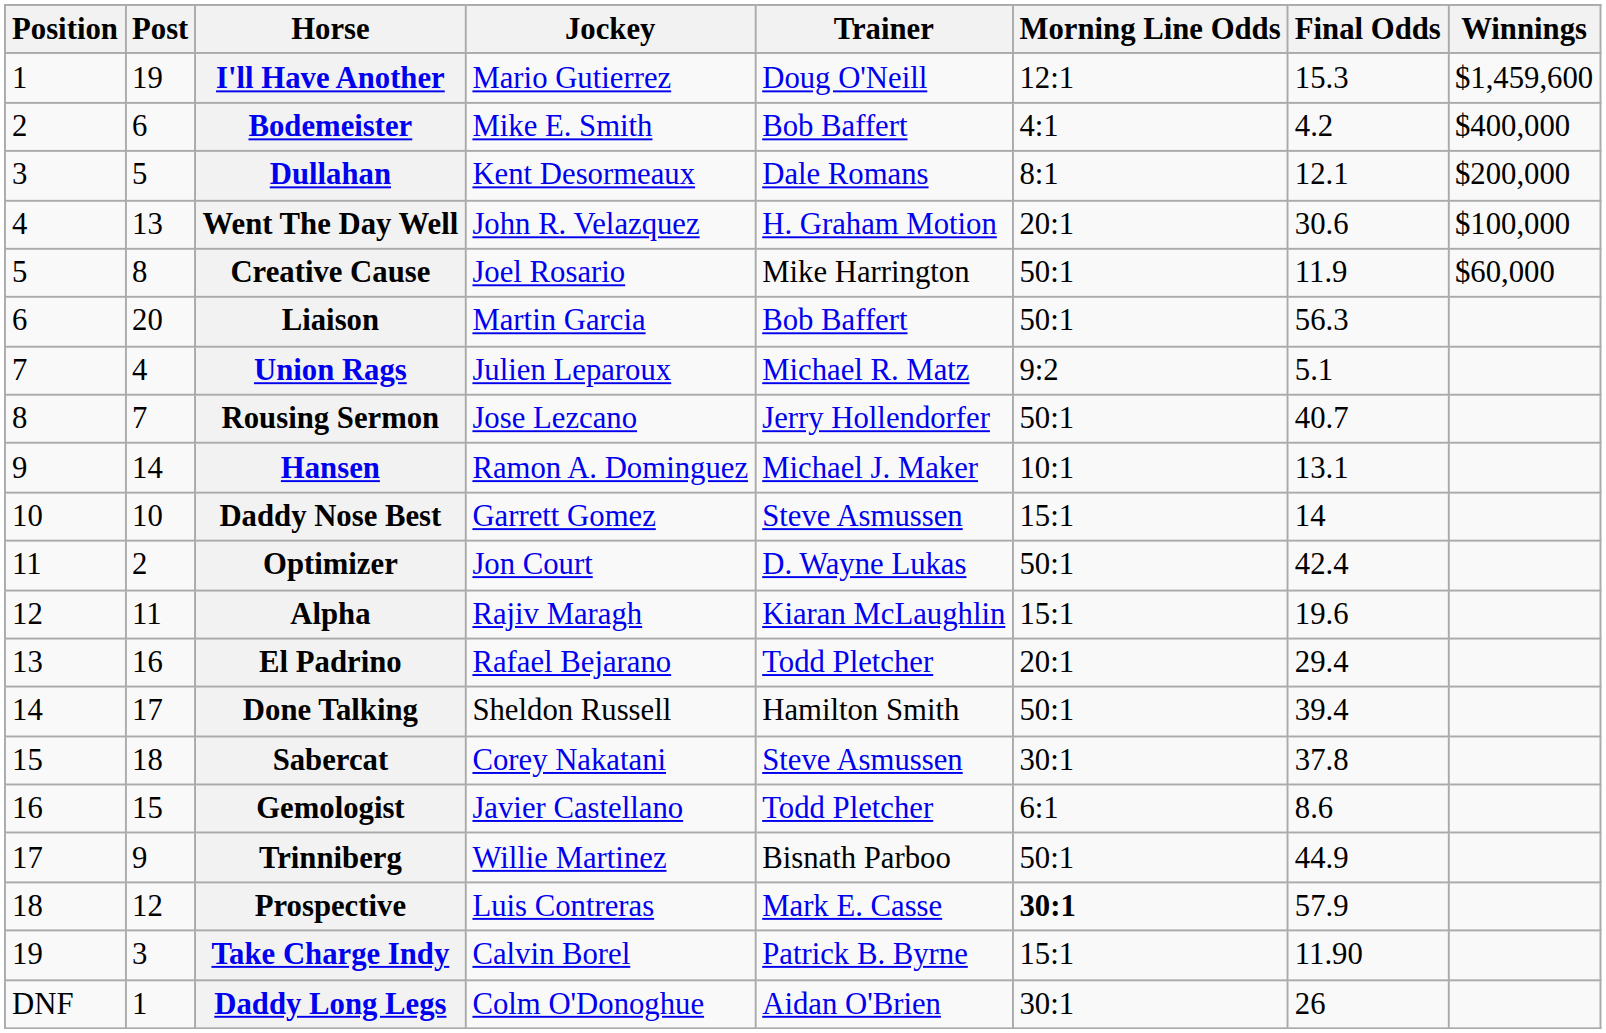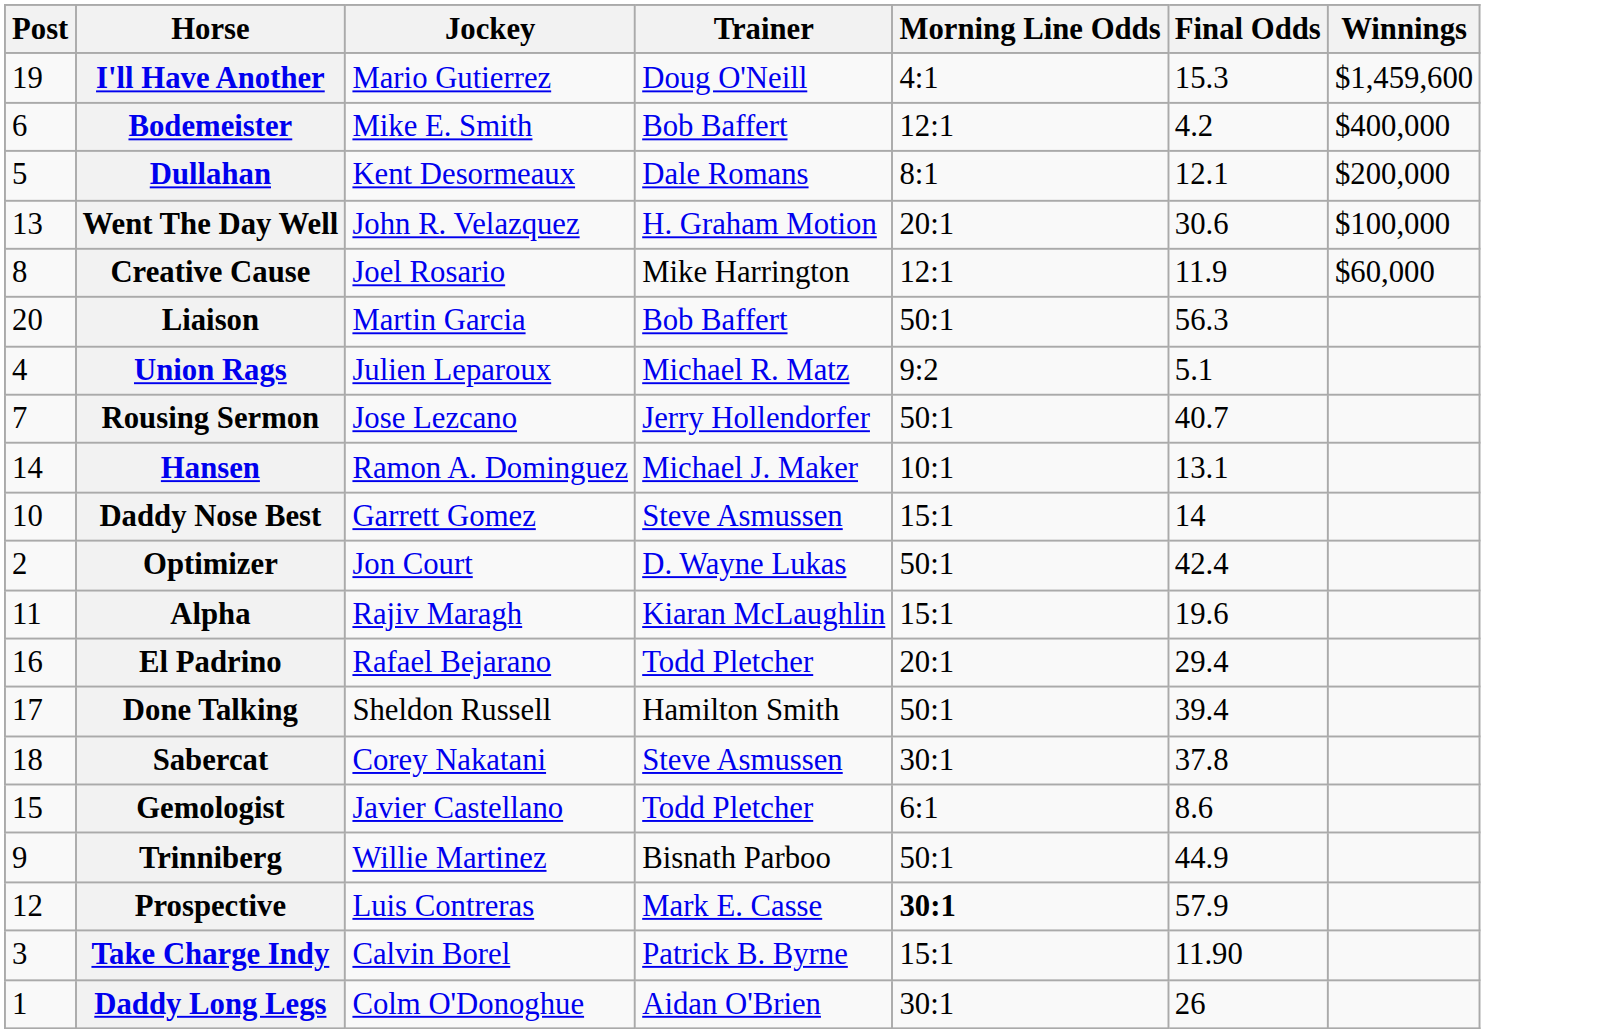- column: Position | 1 | 2 | 3 | 4 | 5 | 6 | 7 | 8 | 9 | 10 | 11 | 12 | 13 | 14 | 15 | 16 | 17 | 18 | 19 | DNF
I'll Have Another | Morning Line Odds: 12:1 -> 4:1
Bodemeister | Morning Line Odds: 4:1 -> 12:1
Creative Cause | Morning Line Odds: 50:1 -> 12:1
